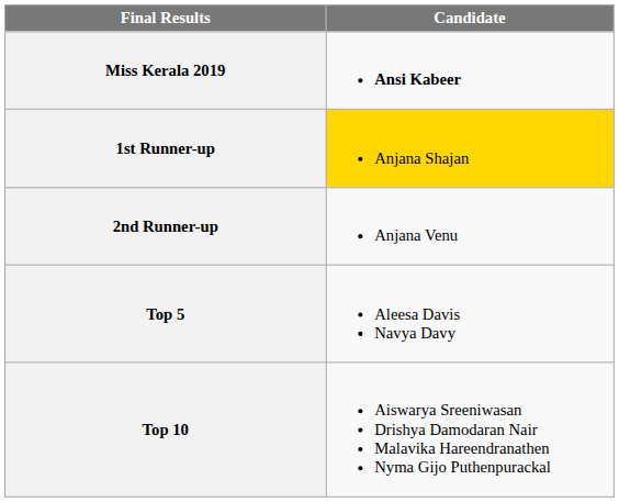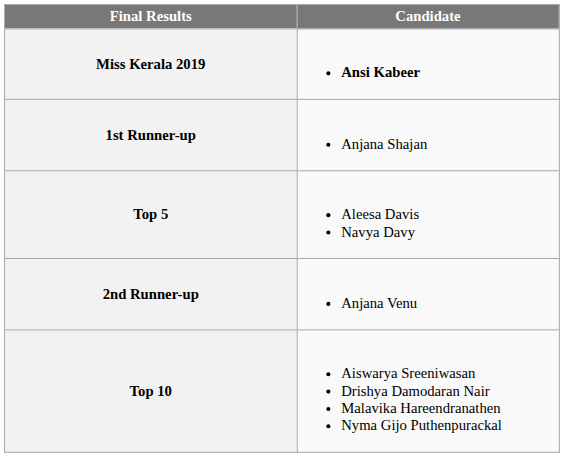1st Runner-up | Candidate: gold background -> no background
rows swapped: 2nd Runner-up <-> Top 5
